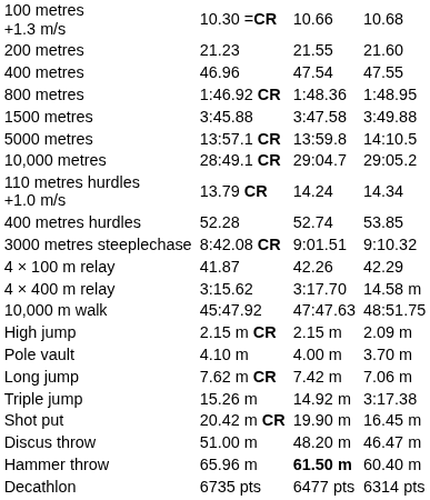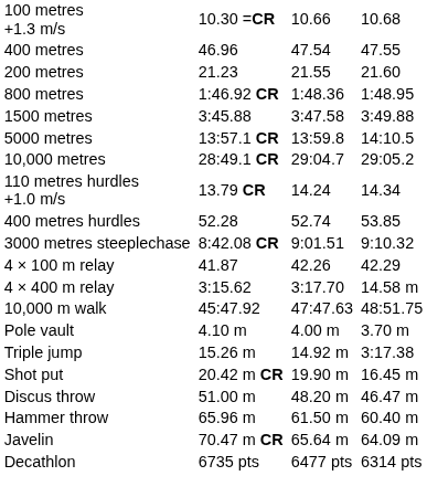rows swapped: 200 metres <-> 400 metres
- row: High jump | 2.15 m CR | 2.15 m | 2.09 m
- row: Long jump | 7.62 m CR | 7.42 m | 7.06 m
Hammer throw | column 5: bold -> normal
+ row: Javelin | 70.47 m CR | 65.64 m | 64.09 m
